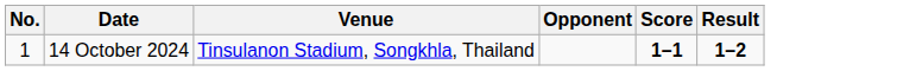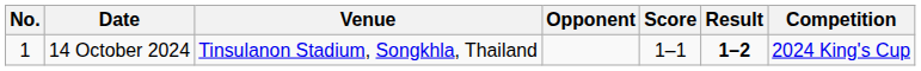+ column: Competition | 2024 King's Cup
14 October 2024 | Score: bold -> normal
